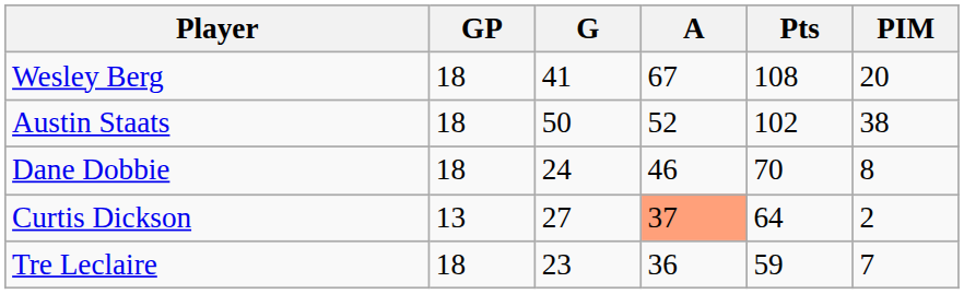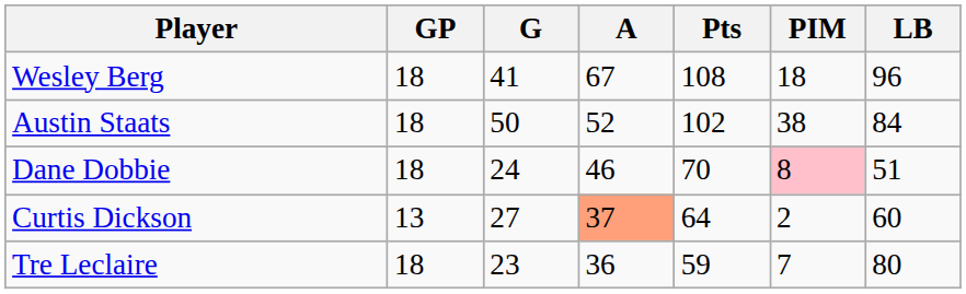+ column: LB | 96 | 84 | 51 | 60 | 80
Wesley Berg | PIM: 20 -> 18
Dane Dobbie | PIM: no background -> pink background
